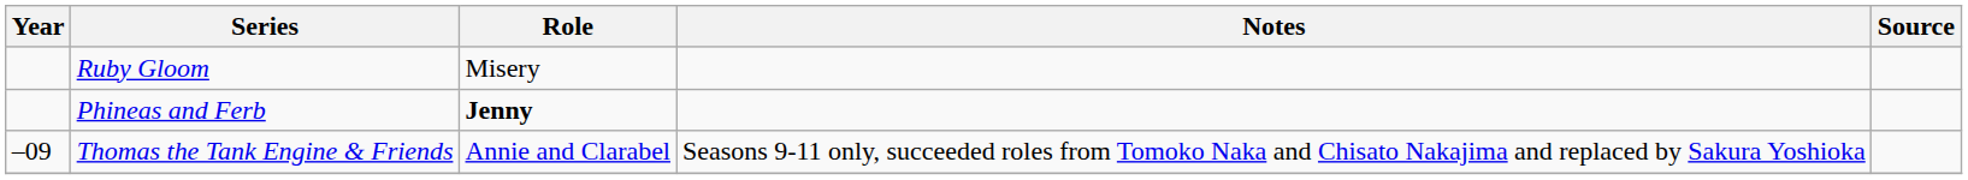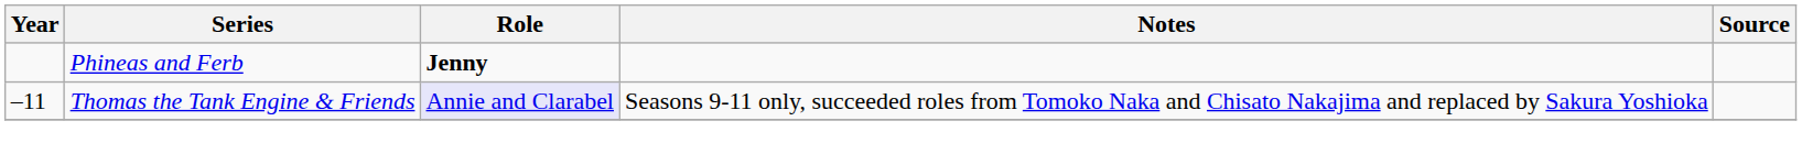- row: Ruby Gloom | Misery
Thomas the Tank Engine & Friends | Year: –09 -> –11
Thomas the Tank Engine & Friends | Role: no background -> lavender background
